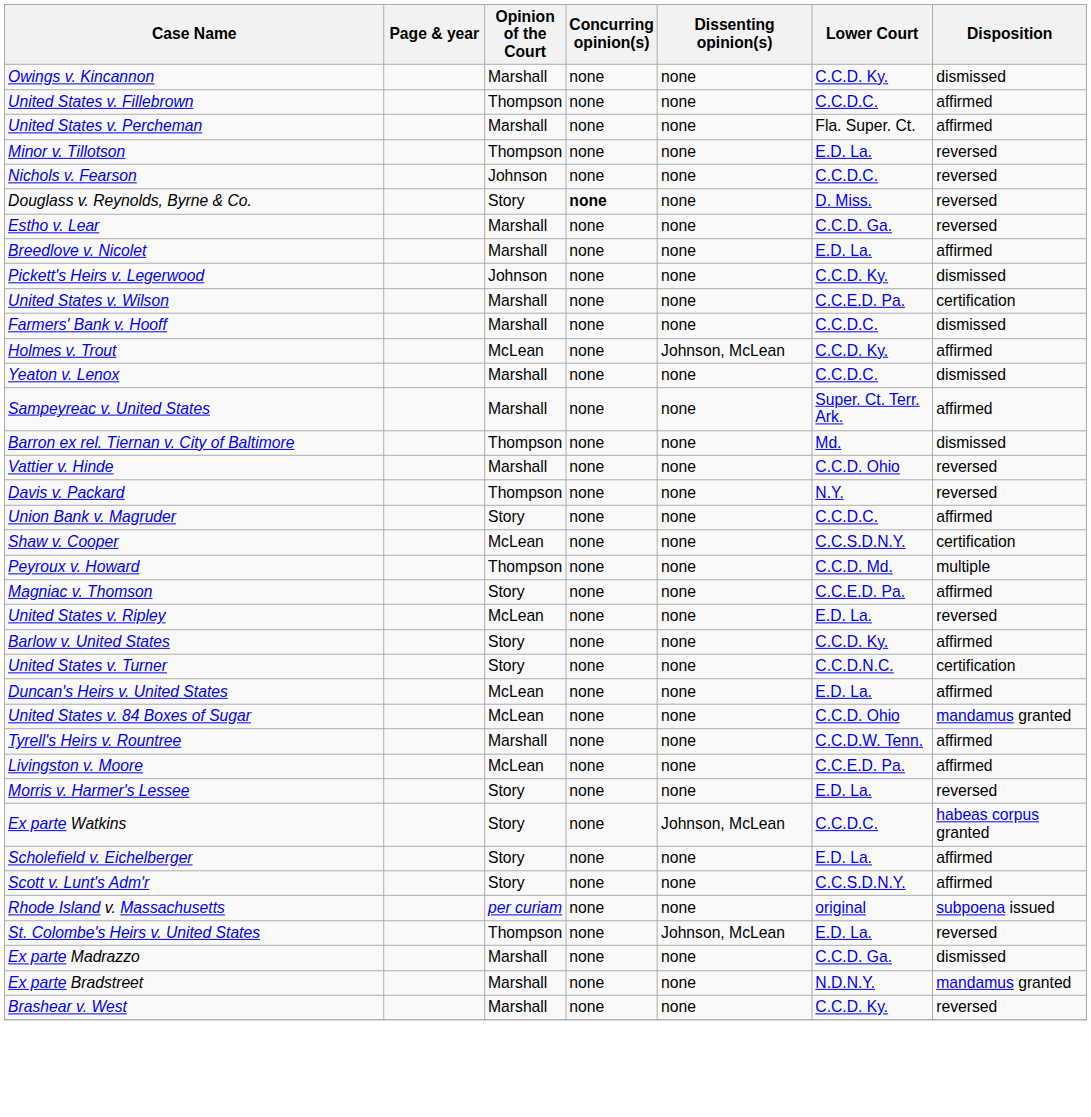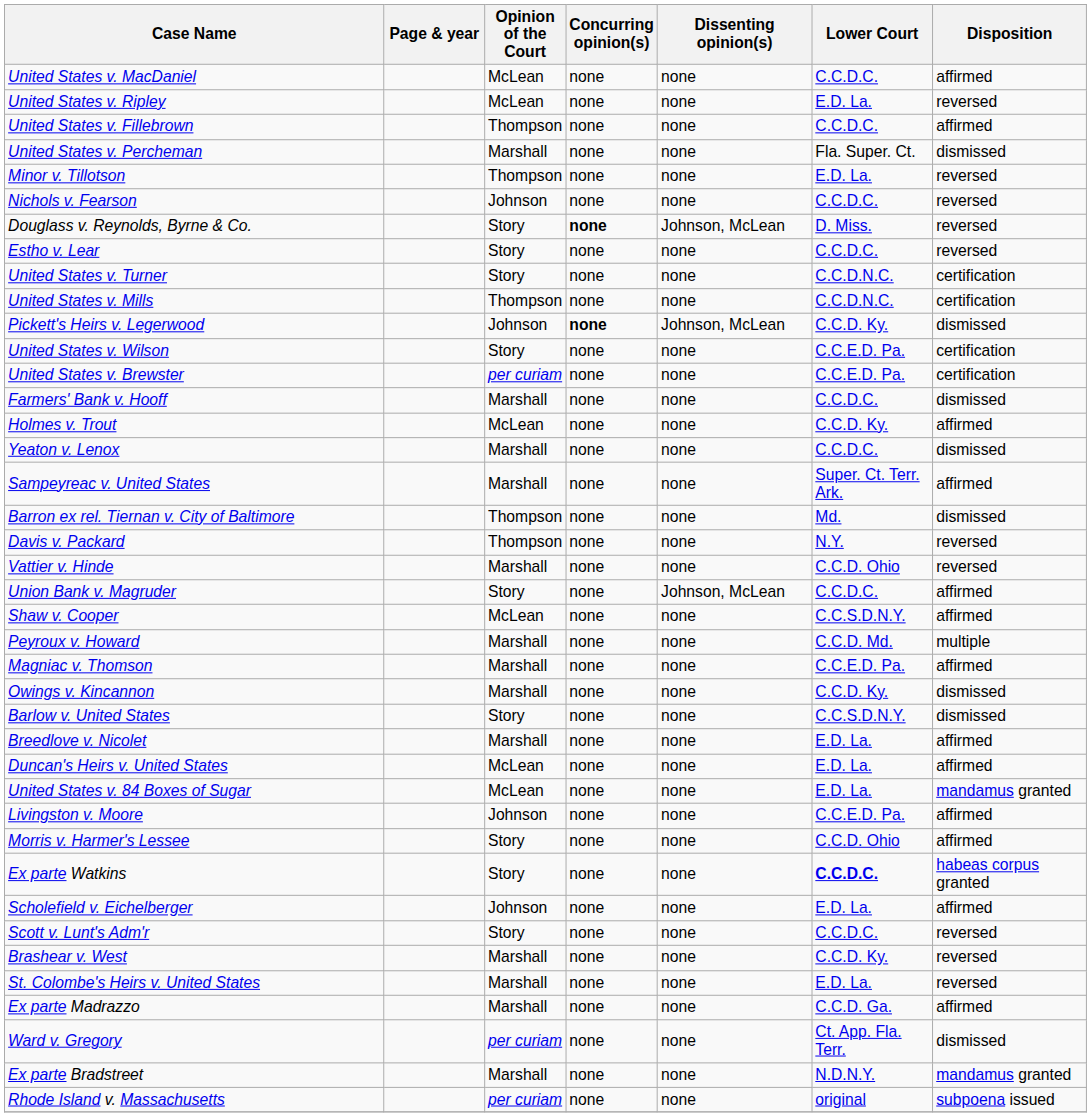+ row: United States v. MacDaniel | McLean | none | none | C.C.D.C. | affirmed
rows swapped: United States v. Ripley <-> Owings v. Kincannon
United States v. Percheman | Disposition: affirmed -> dismissed
Douglass v. Reynolds, Byrne & Co. | Dissenting opinion(s): none -> Johnson, McLean
Estho v. Lear | Opinion of the Court: Marshall -> Story
Estho v. Lear | Lower Court: C.C.D. Ga. -> C.C.D.C.
rows swapped: United States v. Turner <-> Breedlove v. Nicolet
+ row: United States v. Mills | Thompson | none | none | C.C.D.N.C. | certification
Pickett's Heirs v. Legerwood | Concurring opinion(s): normal -> bold
Pickett's Heirs v. Legerwood | Dissenting opinion(s): none -> Johnson, McLean
United States v. Wilson | Opinion of the Court: Marshall -> Story
+ row: United States v. Brewster | per curiam | none | none | C.C.E.D. Pa. | certification
Holmes v. Trout | Dissenting opinion(s): Johnson, McLean -> none
rows swapped: Vattier v. Hinde <-> Davis v. Packard
Union Bank v. Magruder | Dissenting opinion(s): none -> Johnson, McLean
Shaw v. Cooper | Disposition: certification -> affirmed
Peyroux v. Howard | Opinion of the Court: Thompson -> Marshall
Magniac v. Thomson | Opinion of the Court: Story -> Marshall
Barlow v. United States | Lower Court: C.C.D. Ky. -> C.C.S.D.N.Y.
Barlow v. United States | Disposition: affirmed -> dismissed
United States v. 84 Boxes of Sugar | Lower Court: C.C.D. Ohio -> E.D. La.
- row: Tyrell's Heirs v. Rountree | Marshall | none | none | C.C.D.W. Tenn. | affirmed
Livingston v. Moore | Opinion of the Court: McLean -> Johnson
Morris v. Harmer's Lessee | Lower Court: E.D. La. -> C.C.D. Ohio
Morris v. Harmer's Lessee | Disposition: reversed -> affirmed
Ex parte Watkins | Dissenting opinion(s): Johnson, McLean -> none
Ex parte Watkins | Lower Court: normal -> bold
Scholefield v. Eichelberger | Opinion of the Court: Story -> Johnson
Scott v. Lunt's Adm'r | Lower Court: C.C.S.D.N.Y. -> C.C.D.C.
Scott v. Lunt's Adm'r | Disposition: affirmed -> reversed
rows swapped: Brashear v. West <-> Rhode Island v. Massachusetts
St. Colombe's Heirs v. United States | Opinion of the Court: Thompson -> Marshall
St. Colombe's Heirs v. United States | Dissenting opinion(s): Johnson, McLean -> none
Ex parte Madrazzo | Disposition: dismissed -> affirmed
+ row: Ward v. Gregory | per curiam | none | none | Ct. App. Fla. Terr. | dismissed
